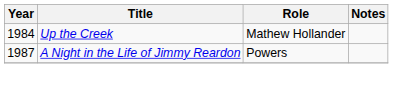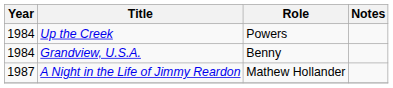Up the Creek | Role: Mathew Hollander -> Powers
+ row: 1984 | Grandview, U.S.A. | Benny
A Night in the Life of Jimmy Reardon | Role: Powers -> Mathew Hollander
